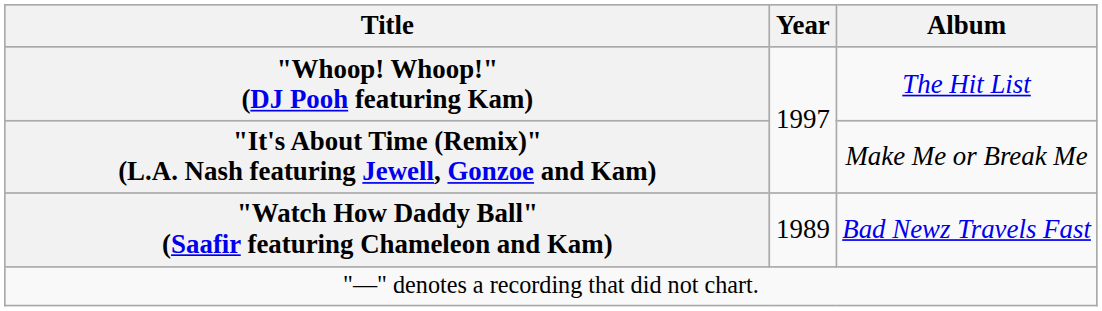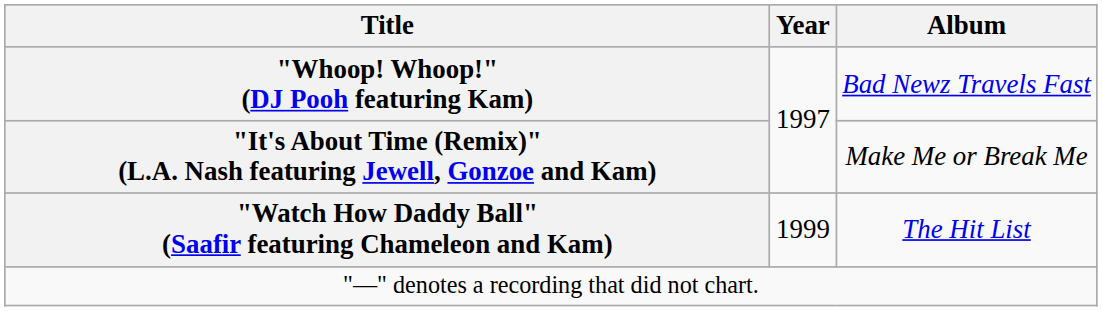"Whoop! Whoop!" (DJ Pooh featuring Kam) | Album: The Hit List -> Bad Newz Travels Fast
"Watch How Daddy Ball" (Saafir featuring Chameleon and Kam) | Year: 1989 -> 1999
"Watch How Daddy Ball" (Saafir featuring Chameleon and Kam) | Album: Bad Newz Travels Fast -> The Hit List
